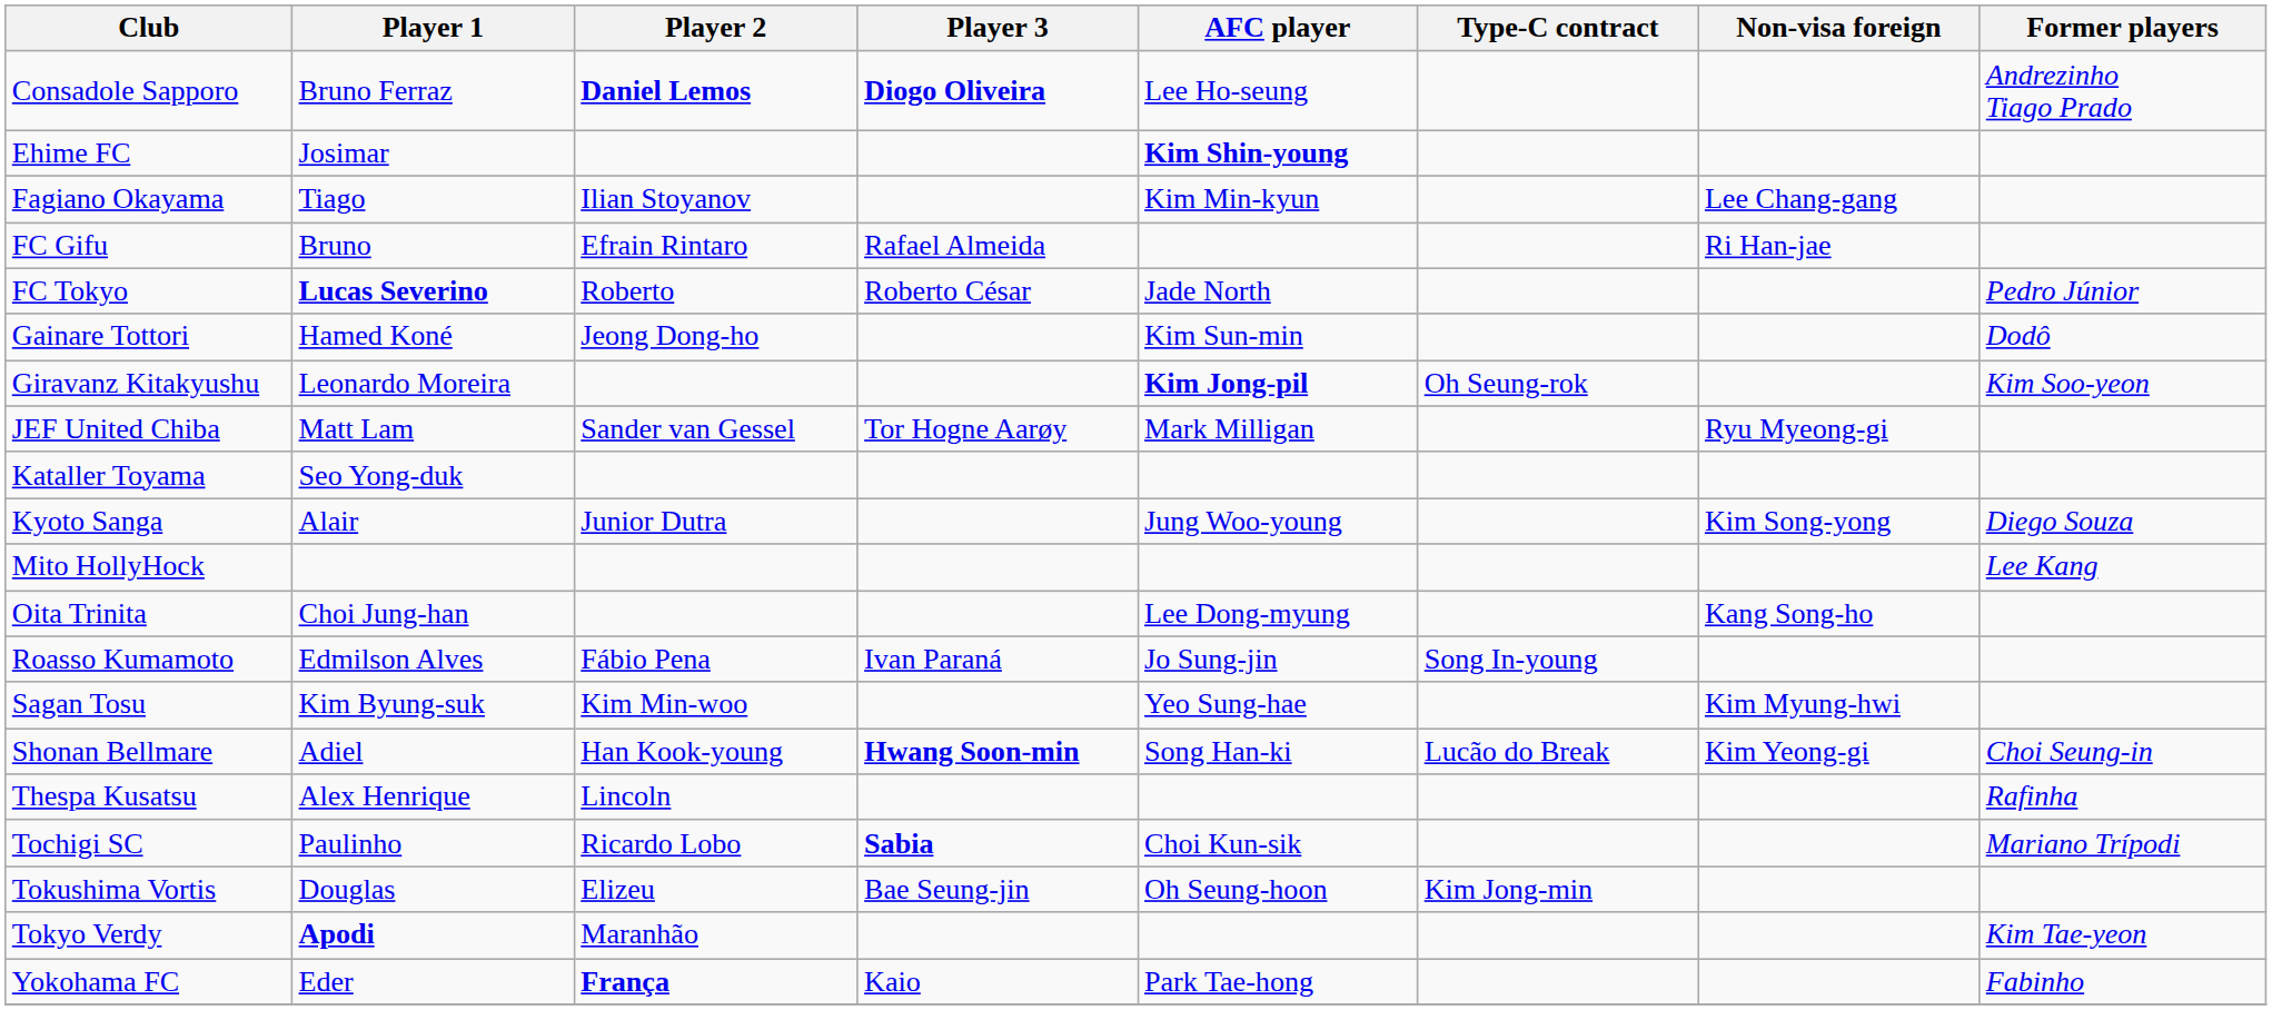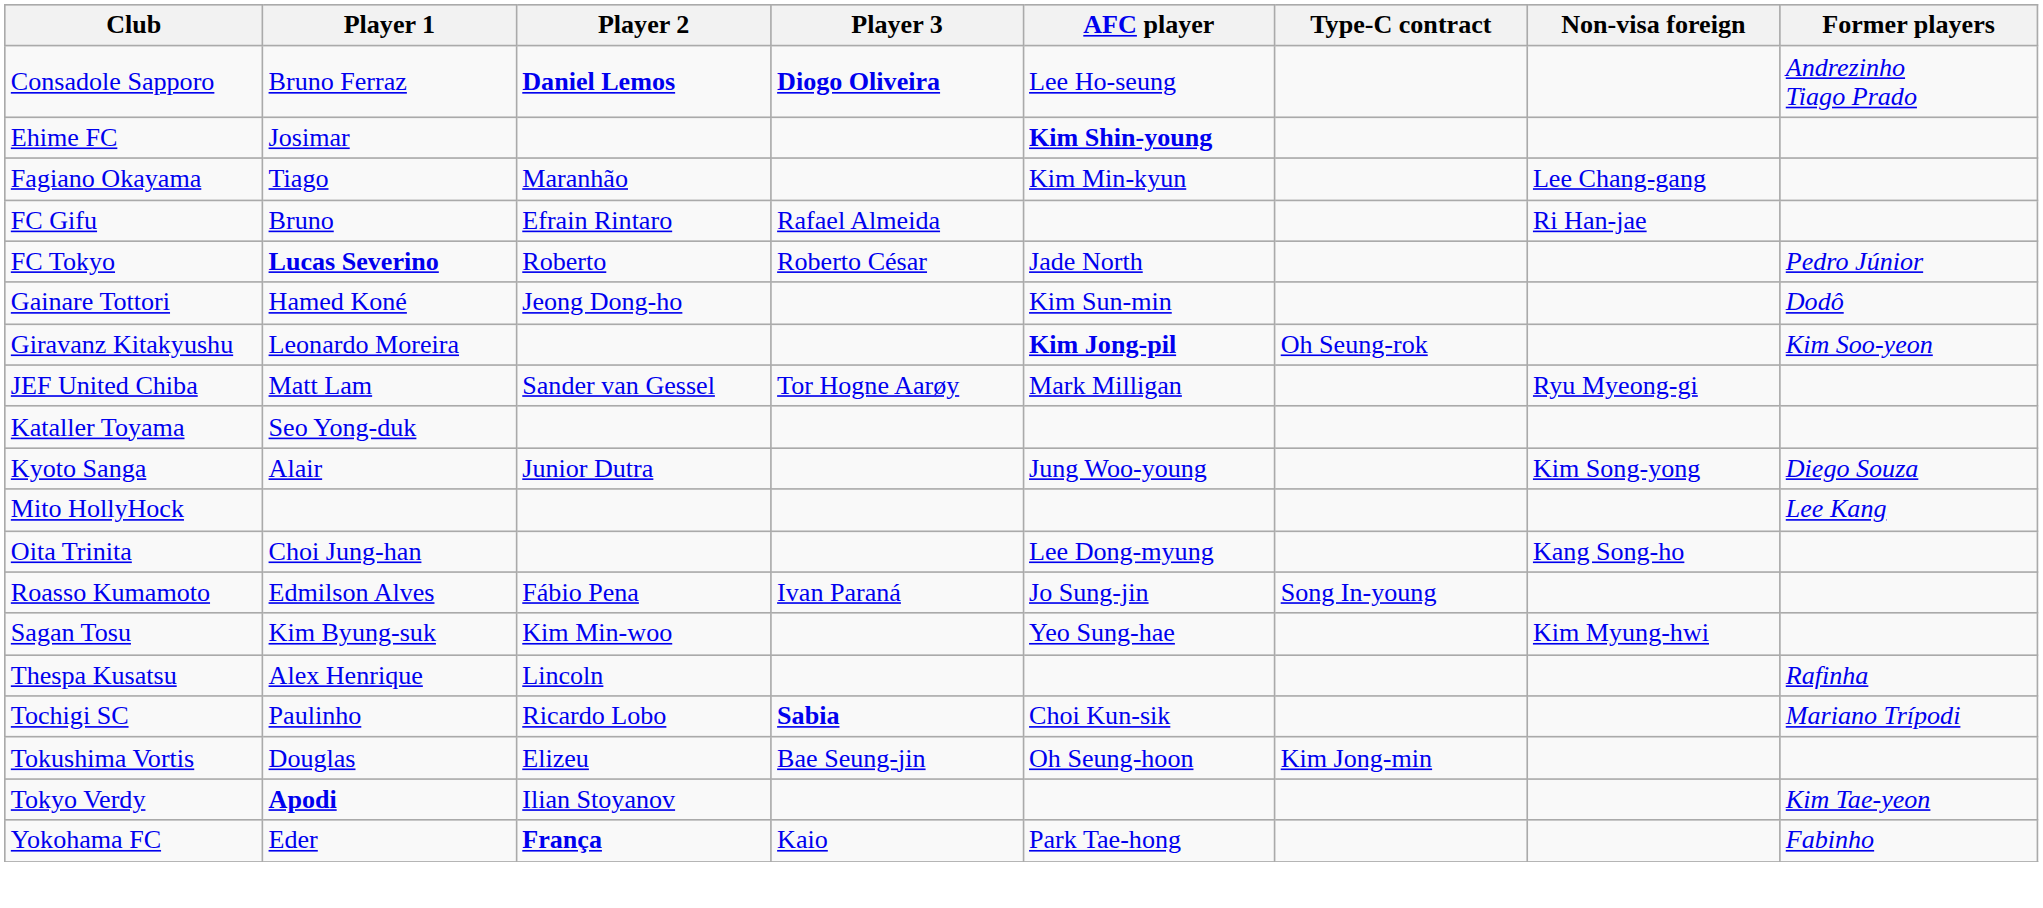Fagiano Okayama | Player 2: Ilian Stoyanov -> Maranhão
- row: Shonan Bellmare | Adiel | Han Kook-young | Hwang Soon-min | Song Han-ki | Lucão do Break | Kim Yeong-gi | Choi Seung-in
Tokyo Verdy | Player 2: Maranhão -> Ilian Stoyanov
